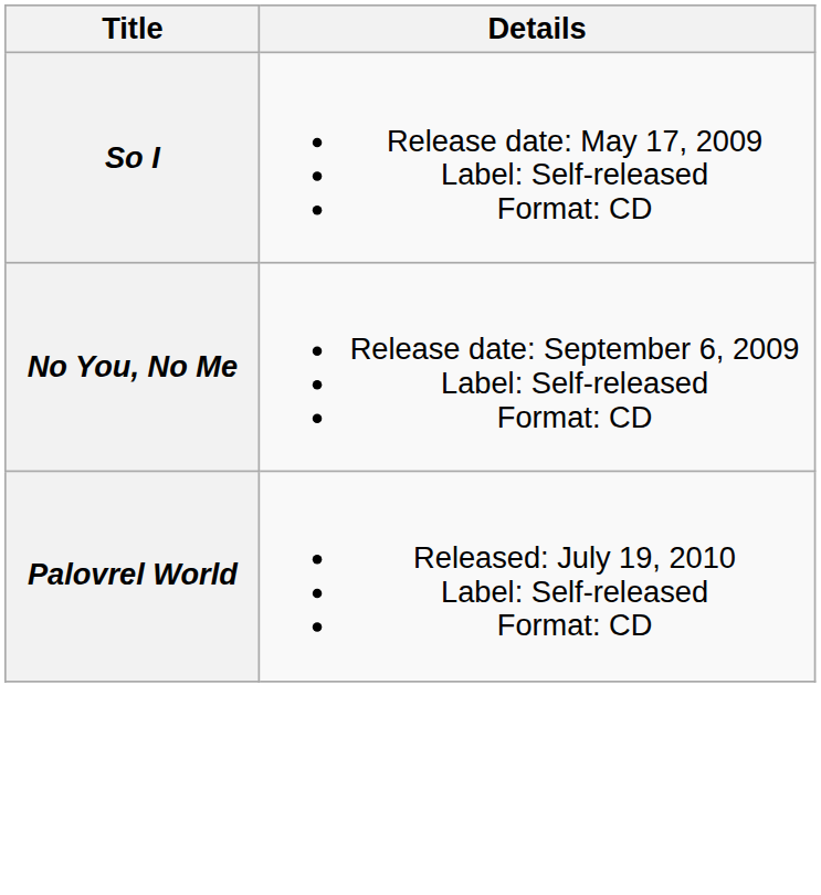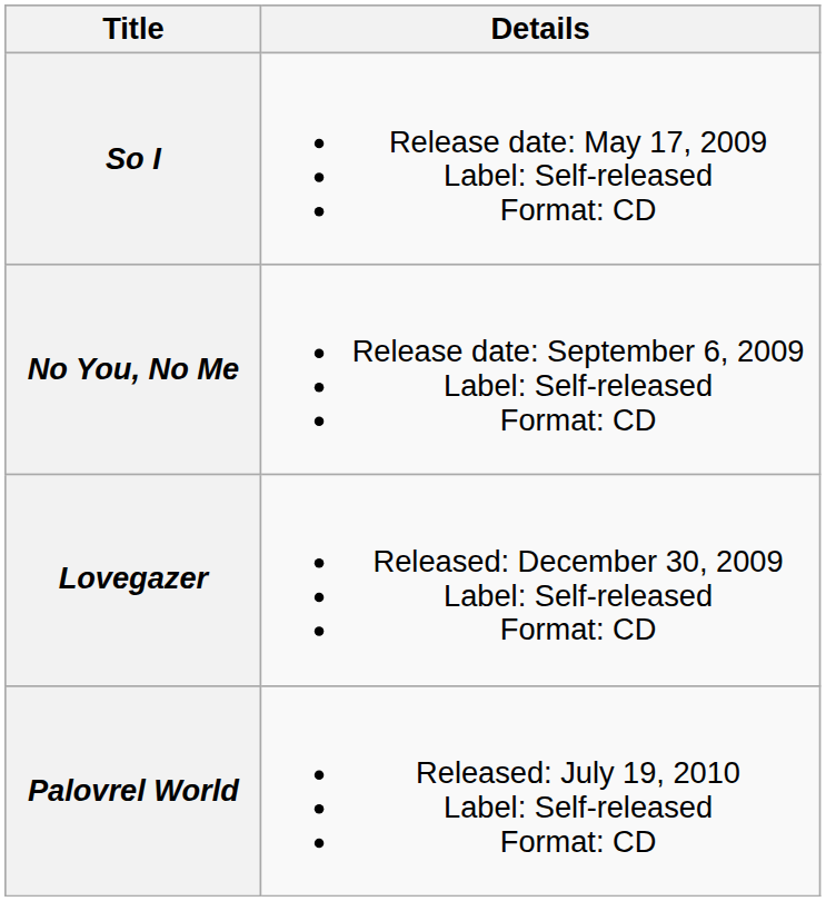+ row: Lovegazer | Released: December 30, 2009 Label: Self-released Format: CD
